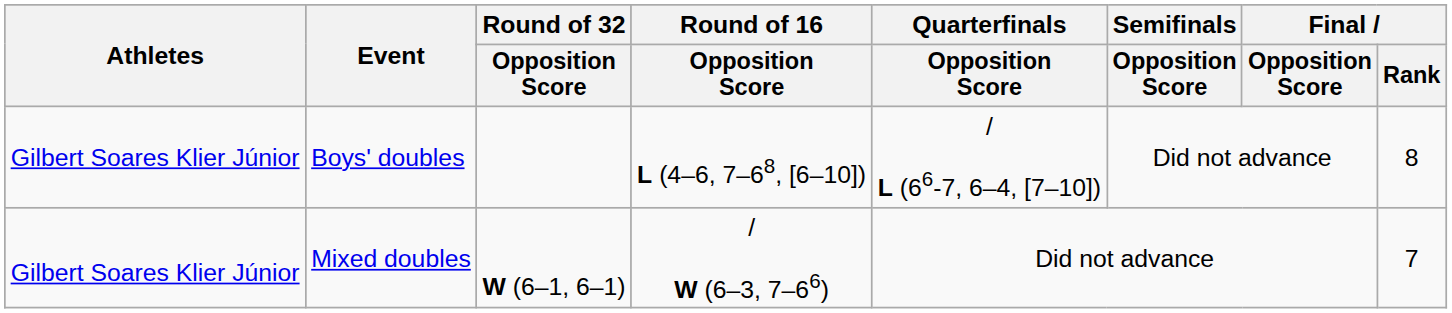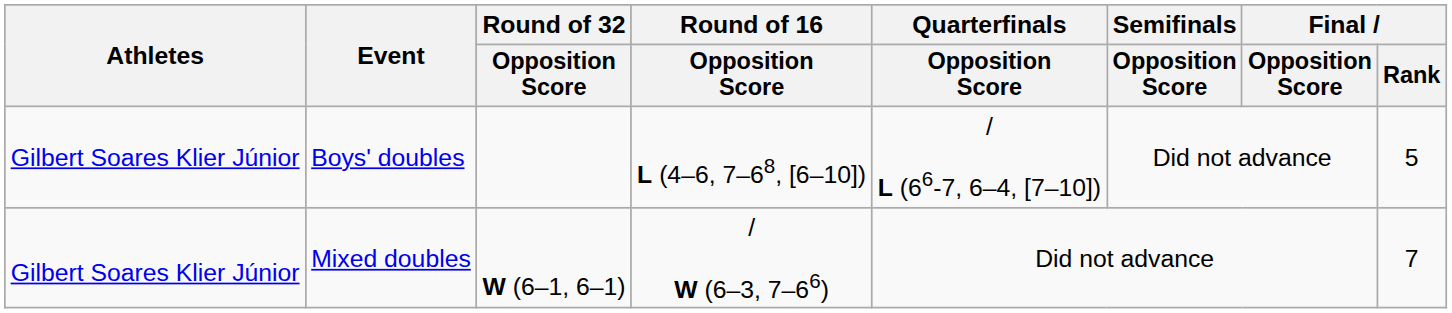Boys' doubles | Final / Rank: 8 -> 5
